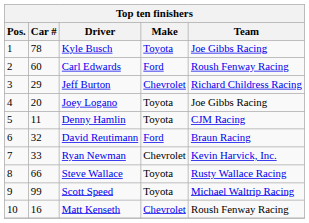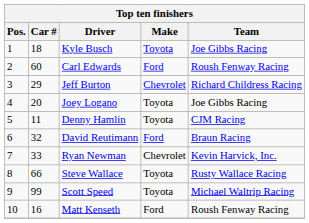Kyle Busch | Car #: 78 -> 18
Matt Kenseth | Make: Chevrolet -> Ford
